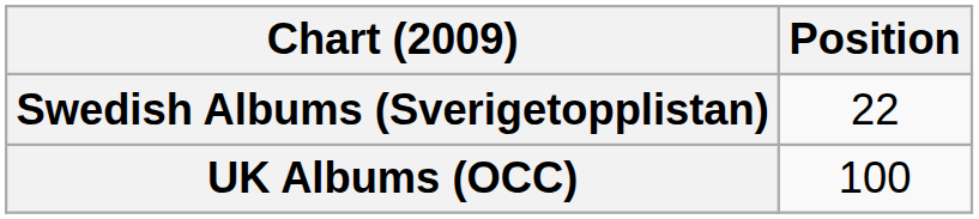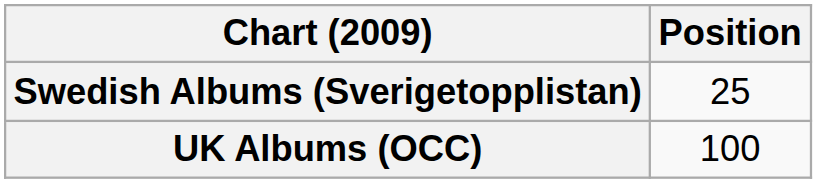Swedish Albums (Sverigetopplistan) | Position: 22 -> 25
